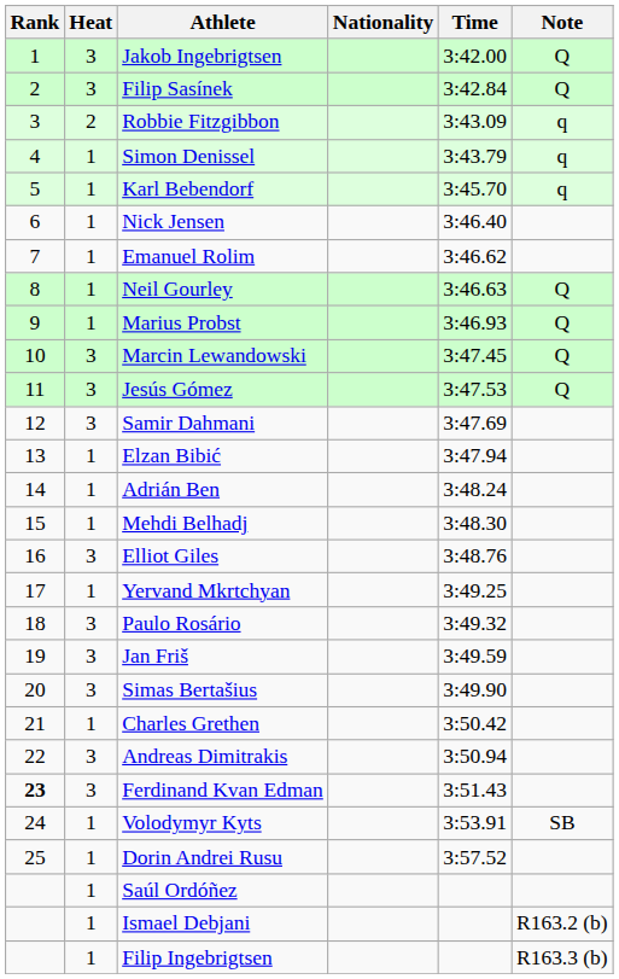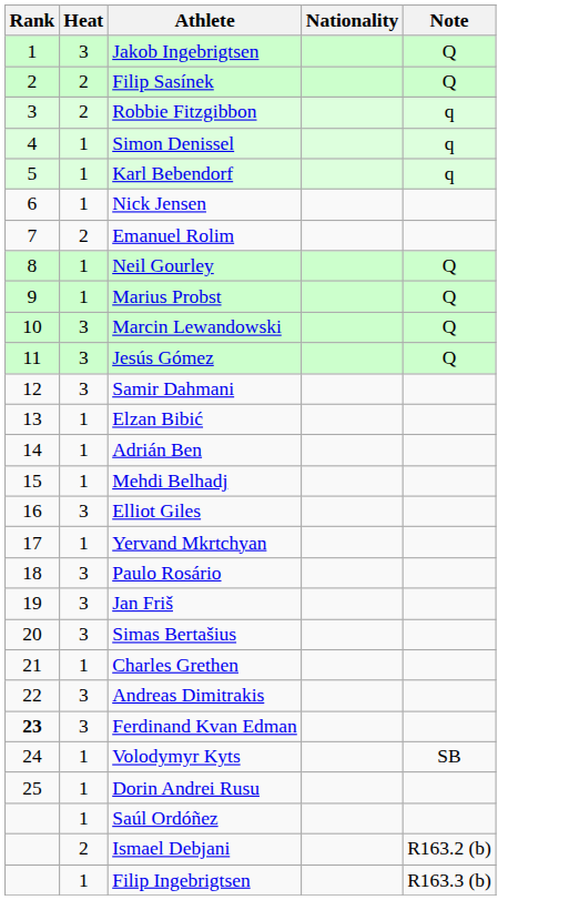- column: Time | 3:42.00 | 3:42.84 | 3:43.09 | 3:43.79 | 3:45.70 | 3:46.40 | 3:46.62 | 3:46.63 | 3:46.93 | 3:47.45 | 3:47.53 | 3:47.69 | 3:47.94 | 3:48.24 | 3:48.30 | 3:48.76 | 3:49.25 | 3:49.32 | 3:49.59 | 3:49.90 | 3:50.42 | 3:50.94 | 3:51.43 | 3:53.91 | 3:57.52
Filip Sasínek | Heat: 3 -> 2
Emanuel Rolim | Heat: 1 -> 2
Ismael Debjani | Heat: 1 -> 2
